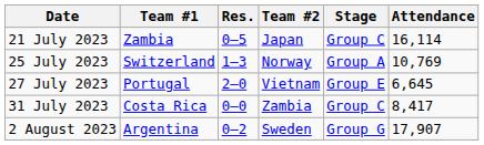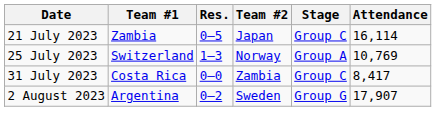- row: 27 July 2023 | Portugal | 2–0 | Vietnam | Group E | 6,645
